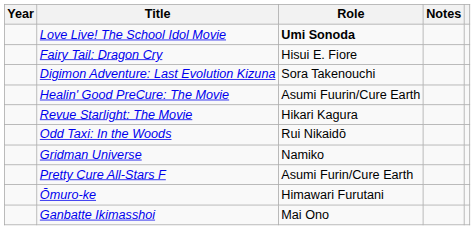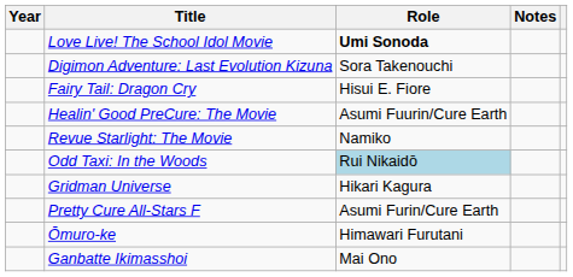rows swapped: Fairy Tail: Dragon Cry <-> Digimon Adventure: Last Evolution Kizuna
Revue Starlight: The Movie | Role: Hikari Kagura -> Namiko
Odd Taxi: In the Woods | Role: no background -> lightblue background
Gridman Universe | Role: Namiko -> Hikari Kagura
